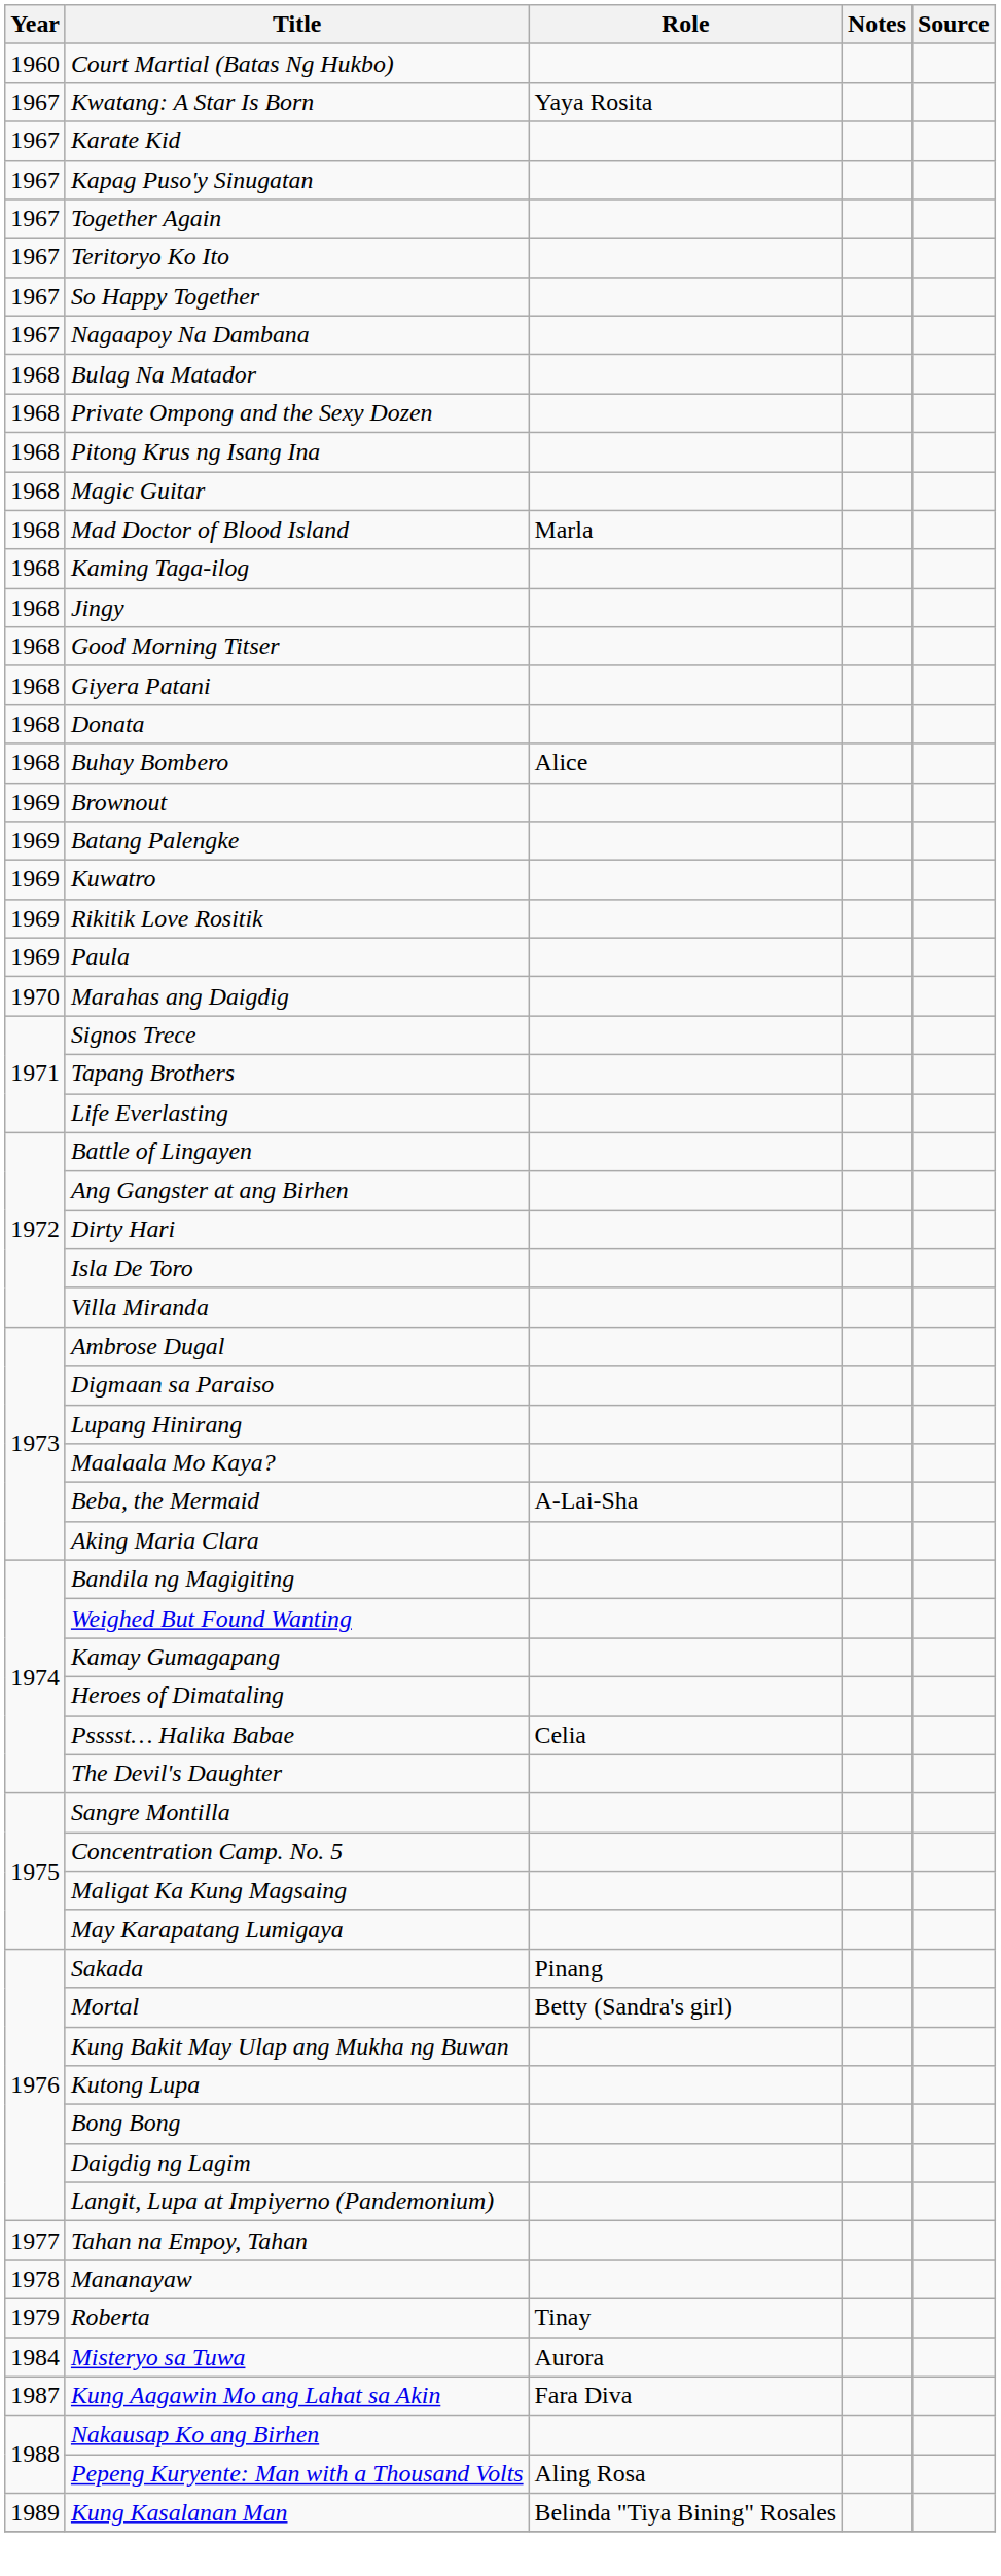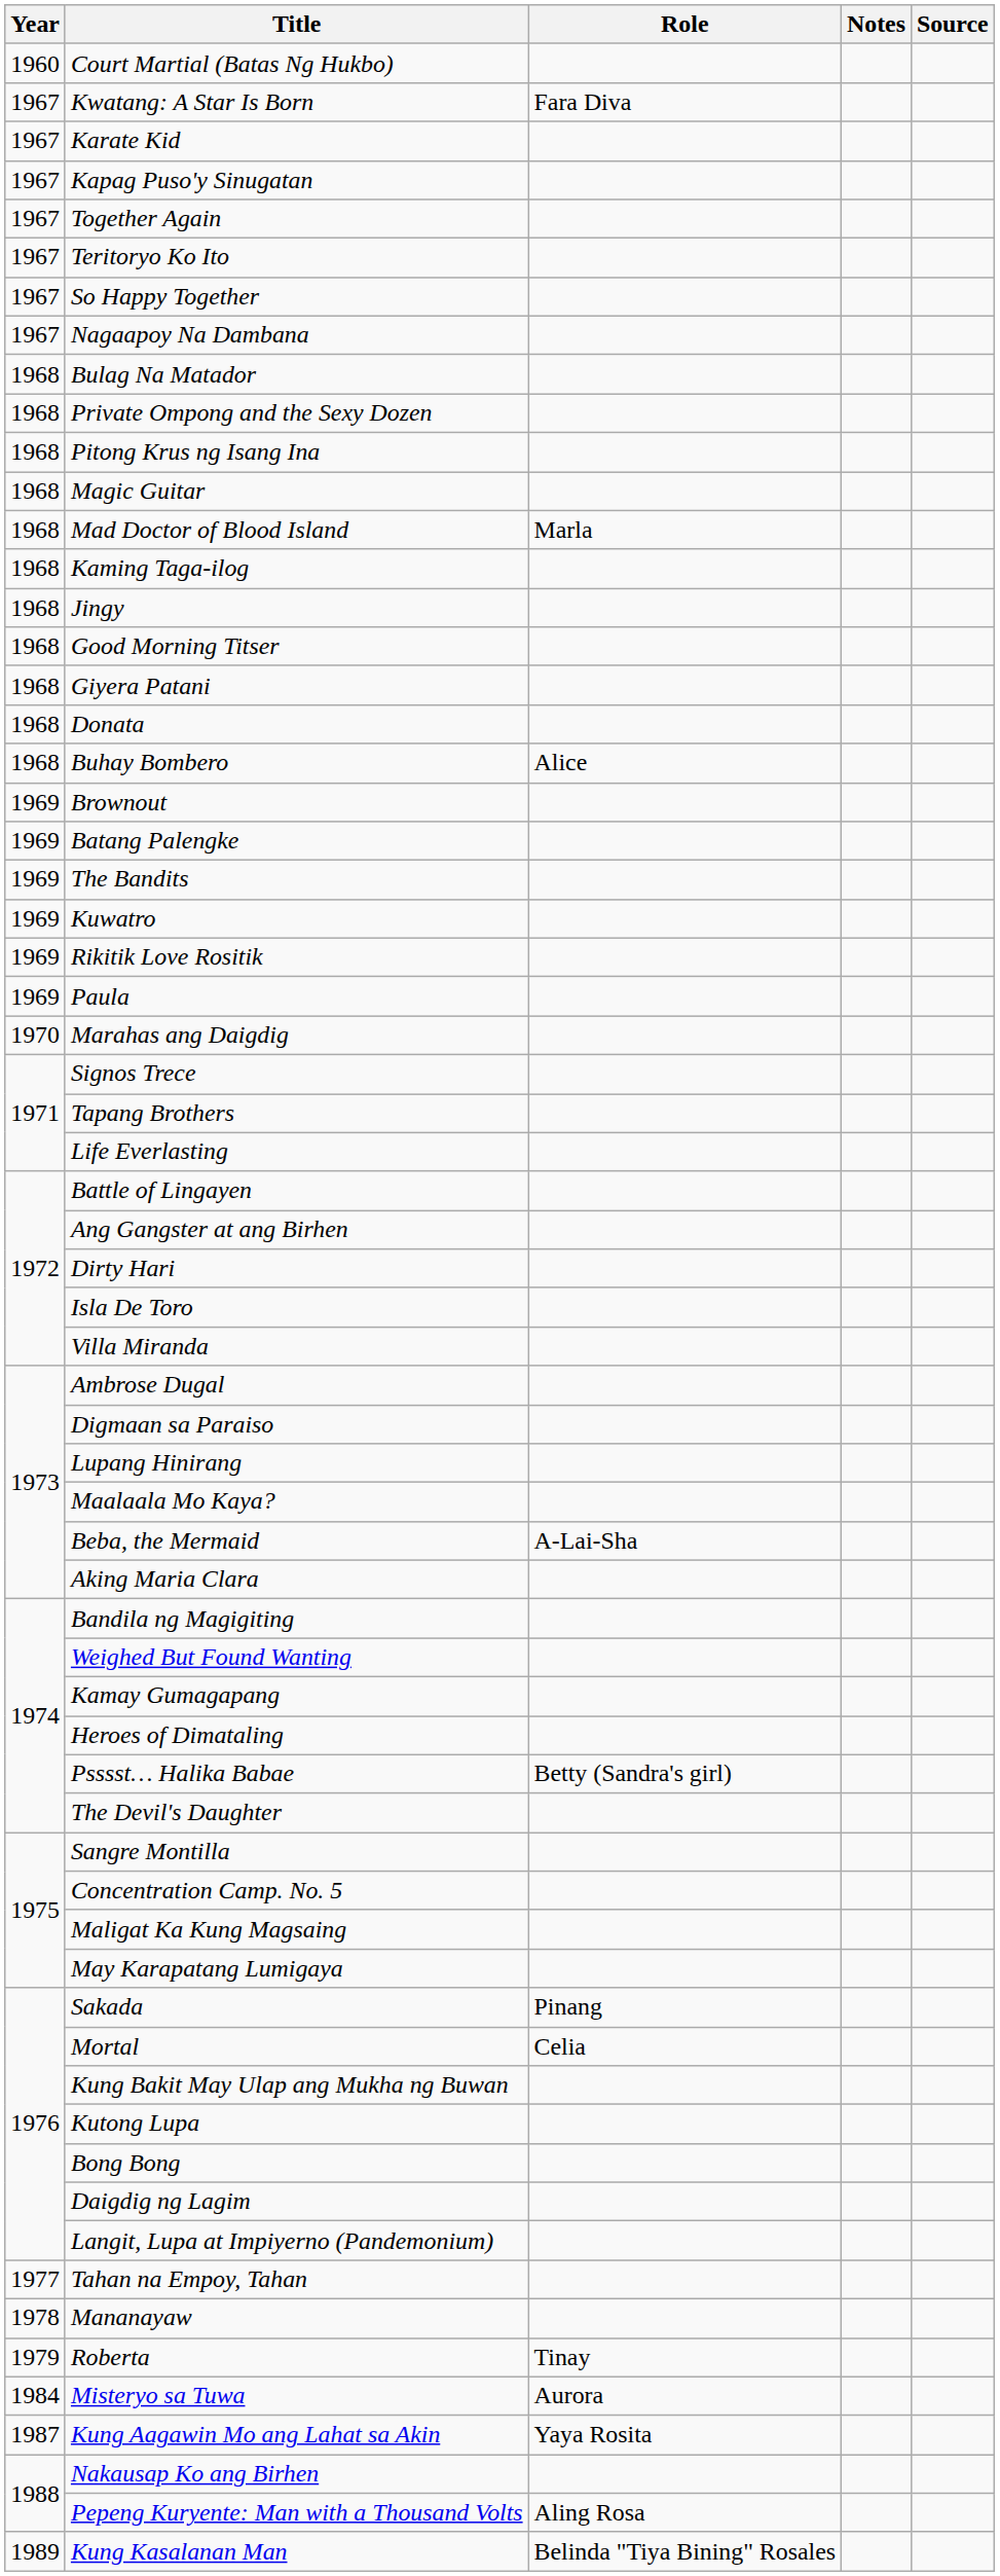Kwatang: A Star Is Born | Role: Yaya Rosita -> Fara Diva
+ row: 1969 | The Bandits
Psssst… Halika Babae | Role: Celia -> Betty (Sandra's girl)
Mortal | Role: Betty (Sandra's girl) -> Celia
Kung Aagawin Mo ang Lahat sa Akin | Role: Fara Diva -> Yaya Rosita
